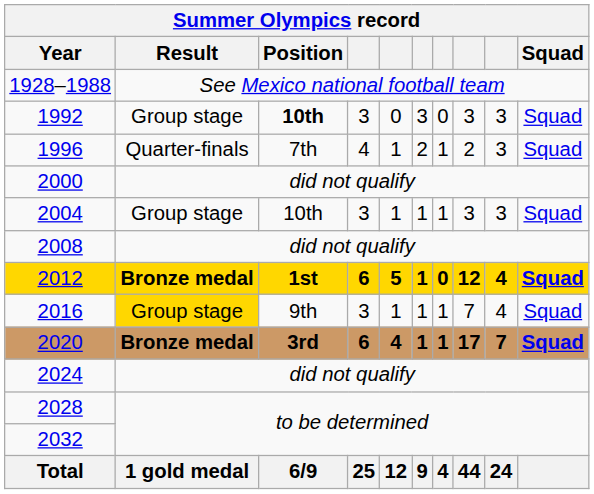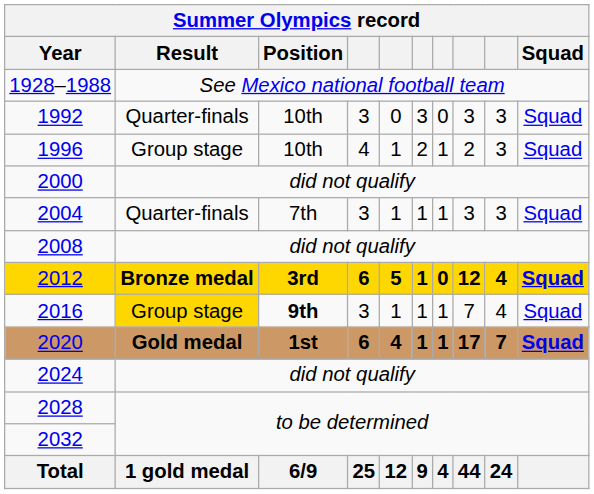1992 | Result: Group stage -> Quarter-finals
1992 | Position: bold -> normal
1996 | Result: Quarter-finals -> Group stage
1996 | Position: 7th -> 10th
2004 | Result: Group stage -> Quarter-finals
2004 | Position: 10th -> 7th
2012 | Position: 1st -> 3rd
2016 | Position: normal -> bold
2020 | Result: Bronze medal -> Gold medal
2020 | Position: 3rd -> 1st
